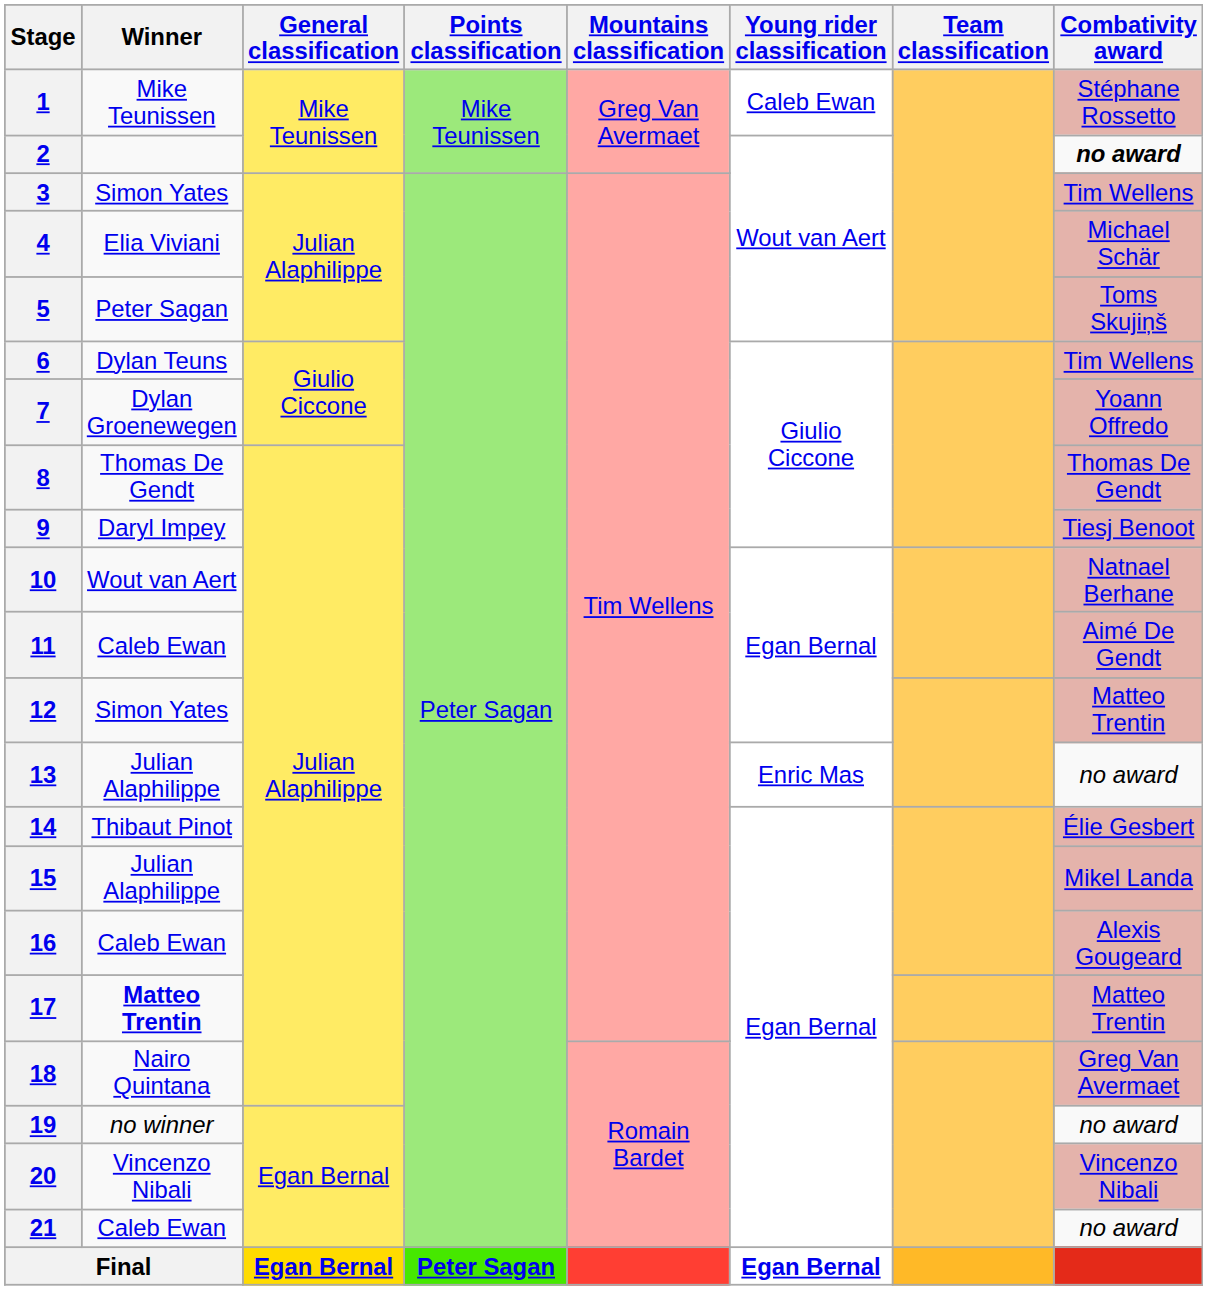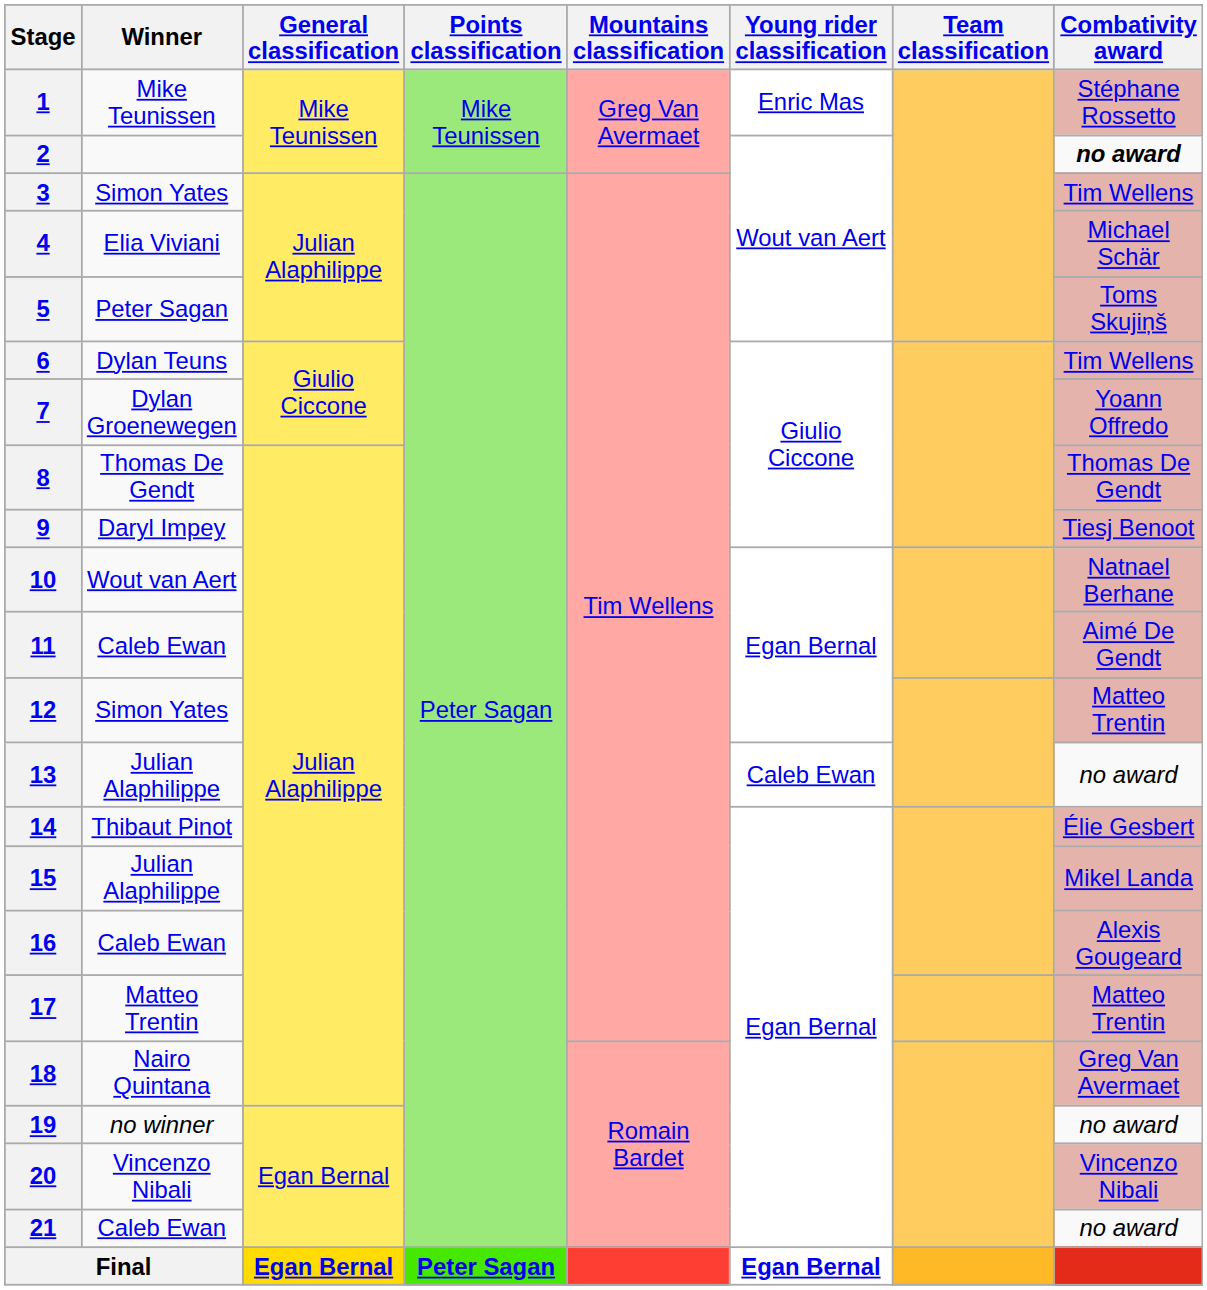1 | Young rider classification: Caleb Ewan -> Enric Mas
13 | Young rider classification: Enric Mas -> Caleb Ewan
17 | Winner: bold -> normal
